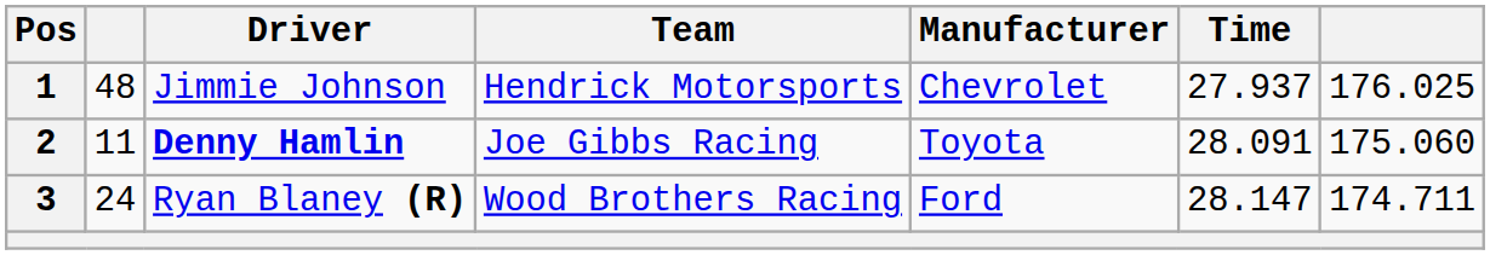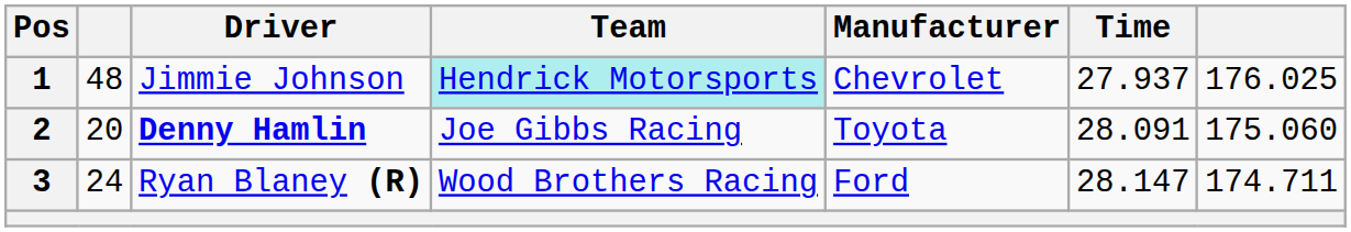1 | Team: no background -> paleturquoise background
2 | column 2: 11 -> 20
